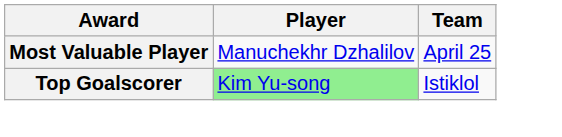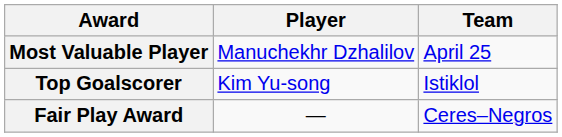Top Goalscorer | Player: lightgreen background -> no background
+ row: Fair Play Award | — | Ceres–Negros
